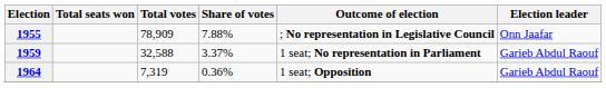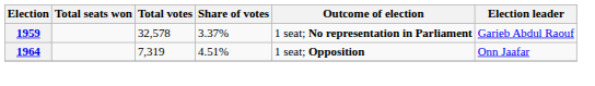- row: 1955 | 78,909 | 7.88% | ; No representation in Legislative Council | Onn Jaafar
1959 | Total votes: 32,588 -> 32,578
1964 | Share of votes: 0.36% -> 4.51%
1964 | Election leader: Garieb Abdul Raouf -> Onn Jaafar
